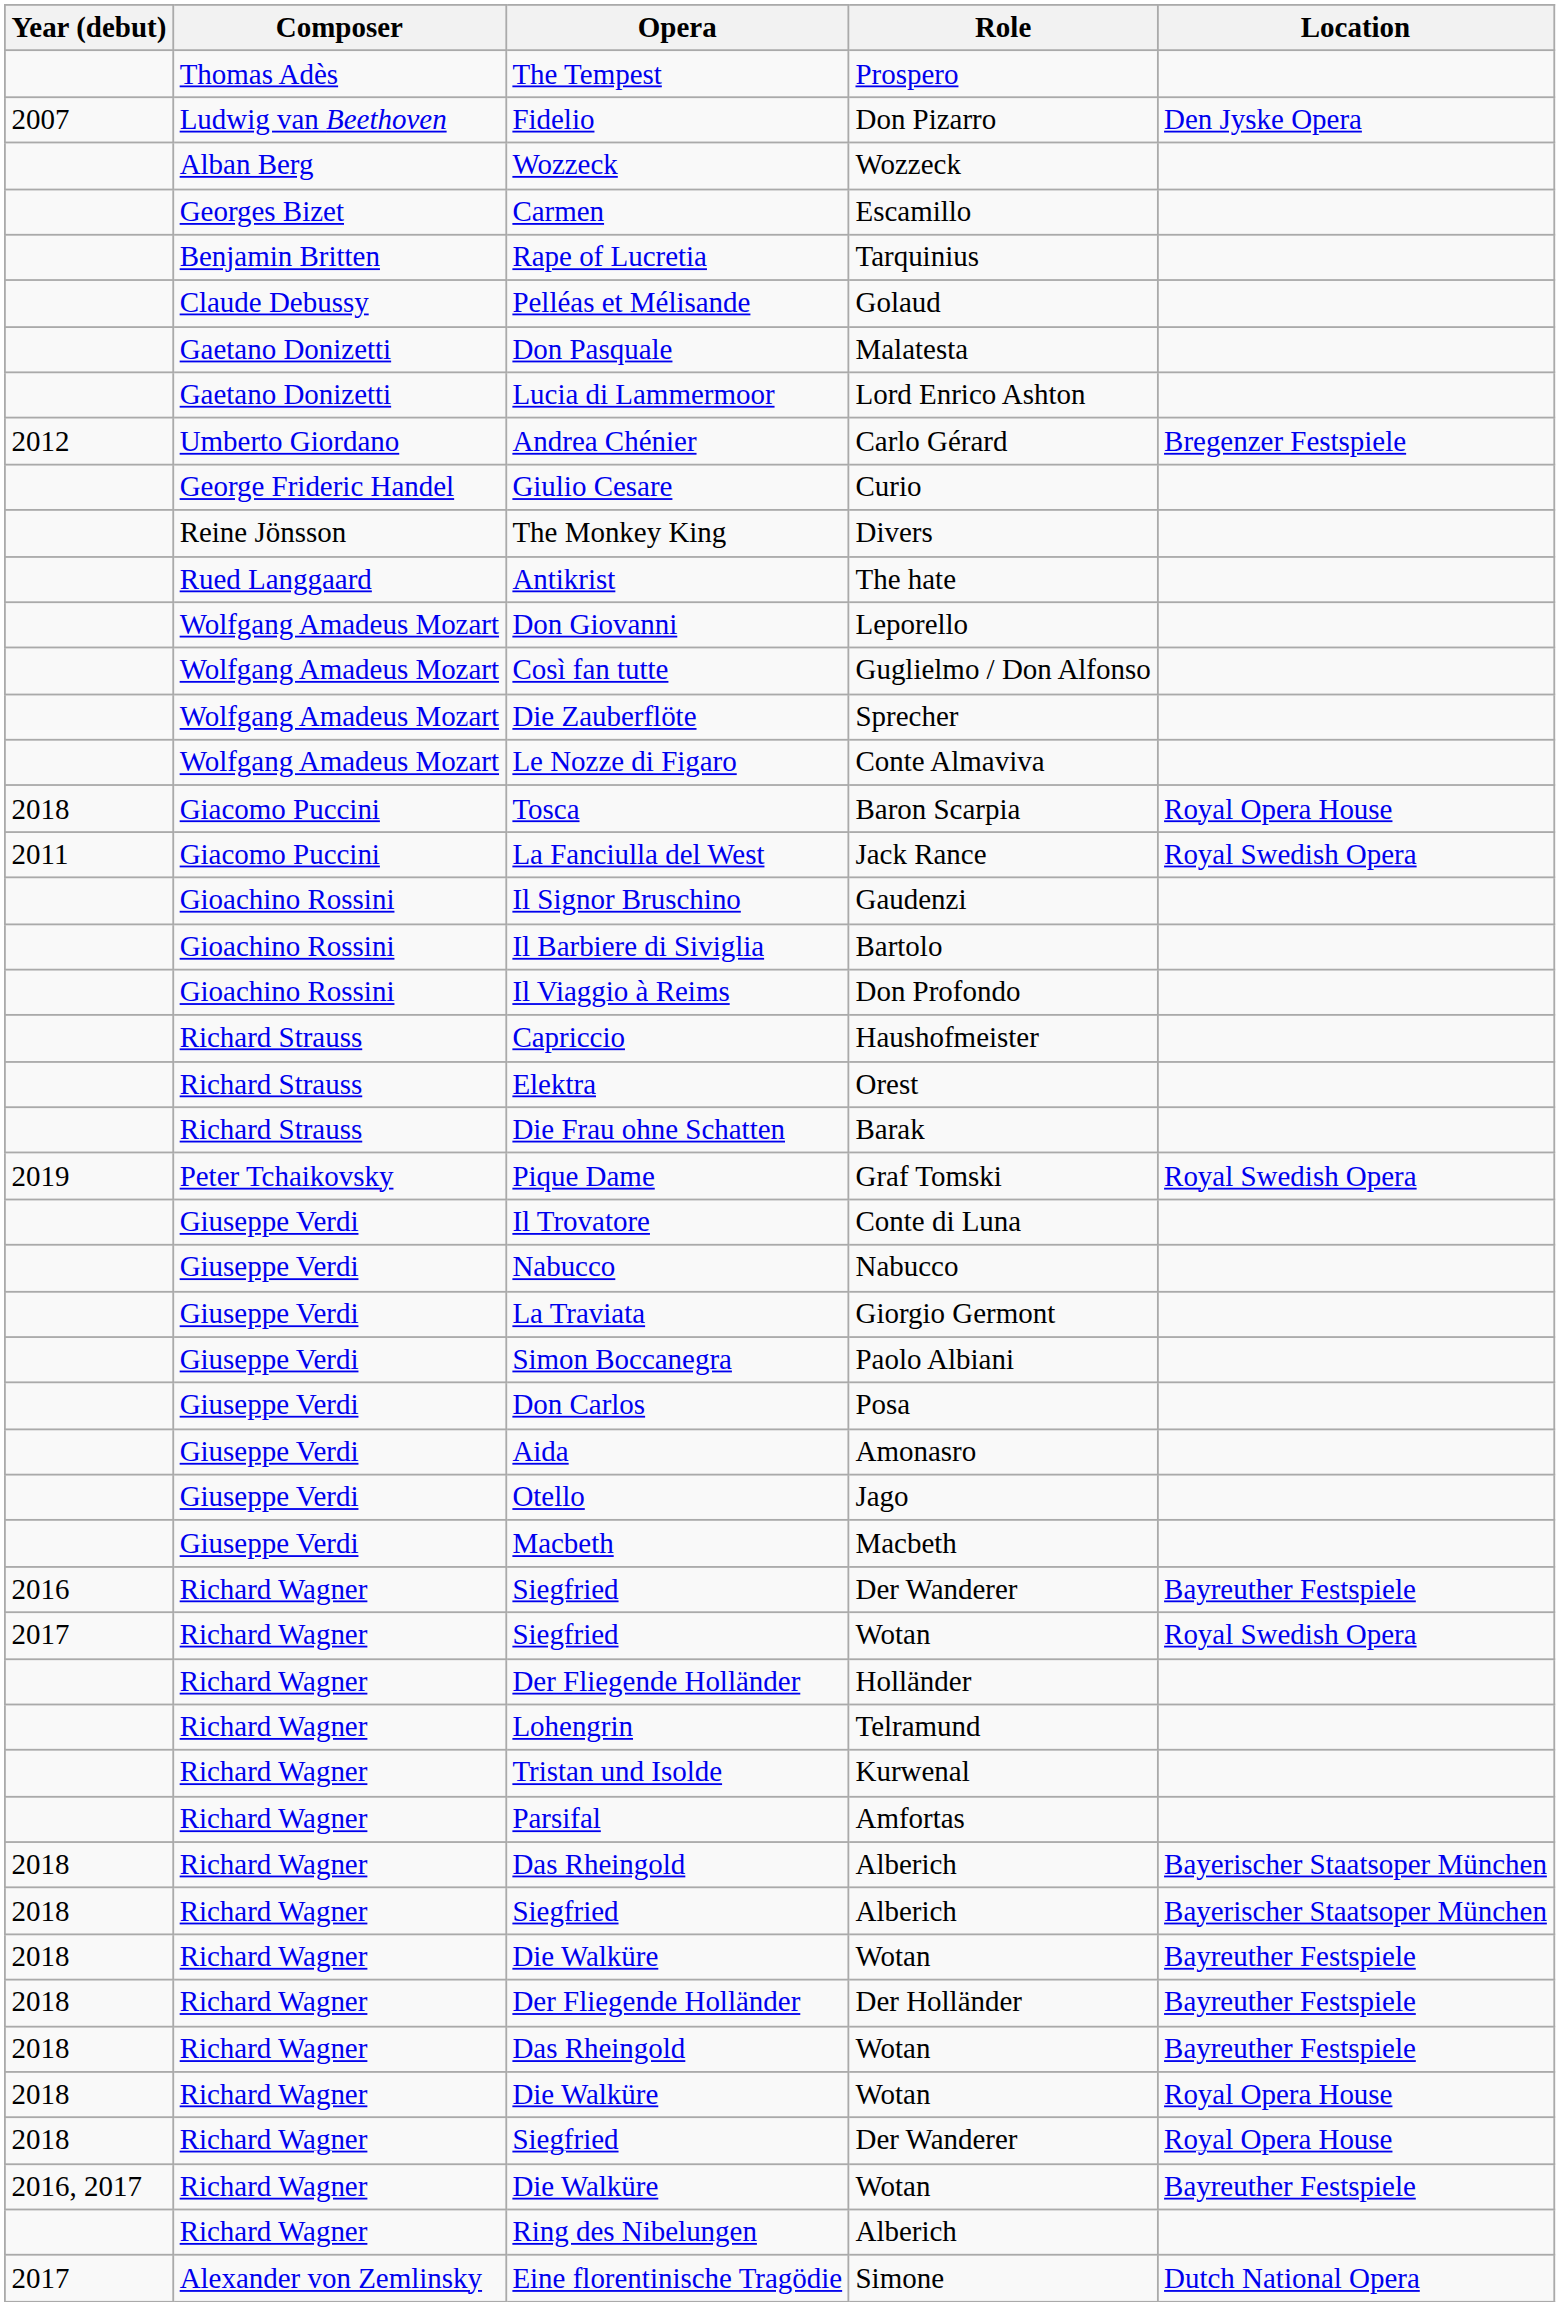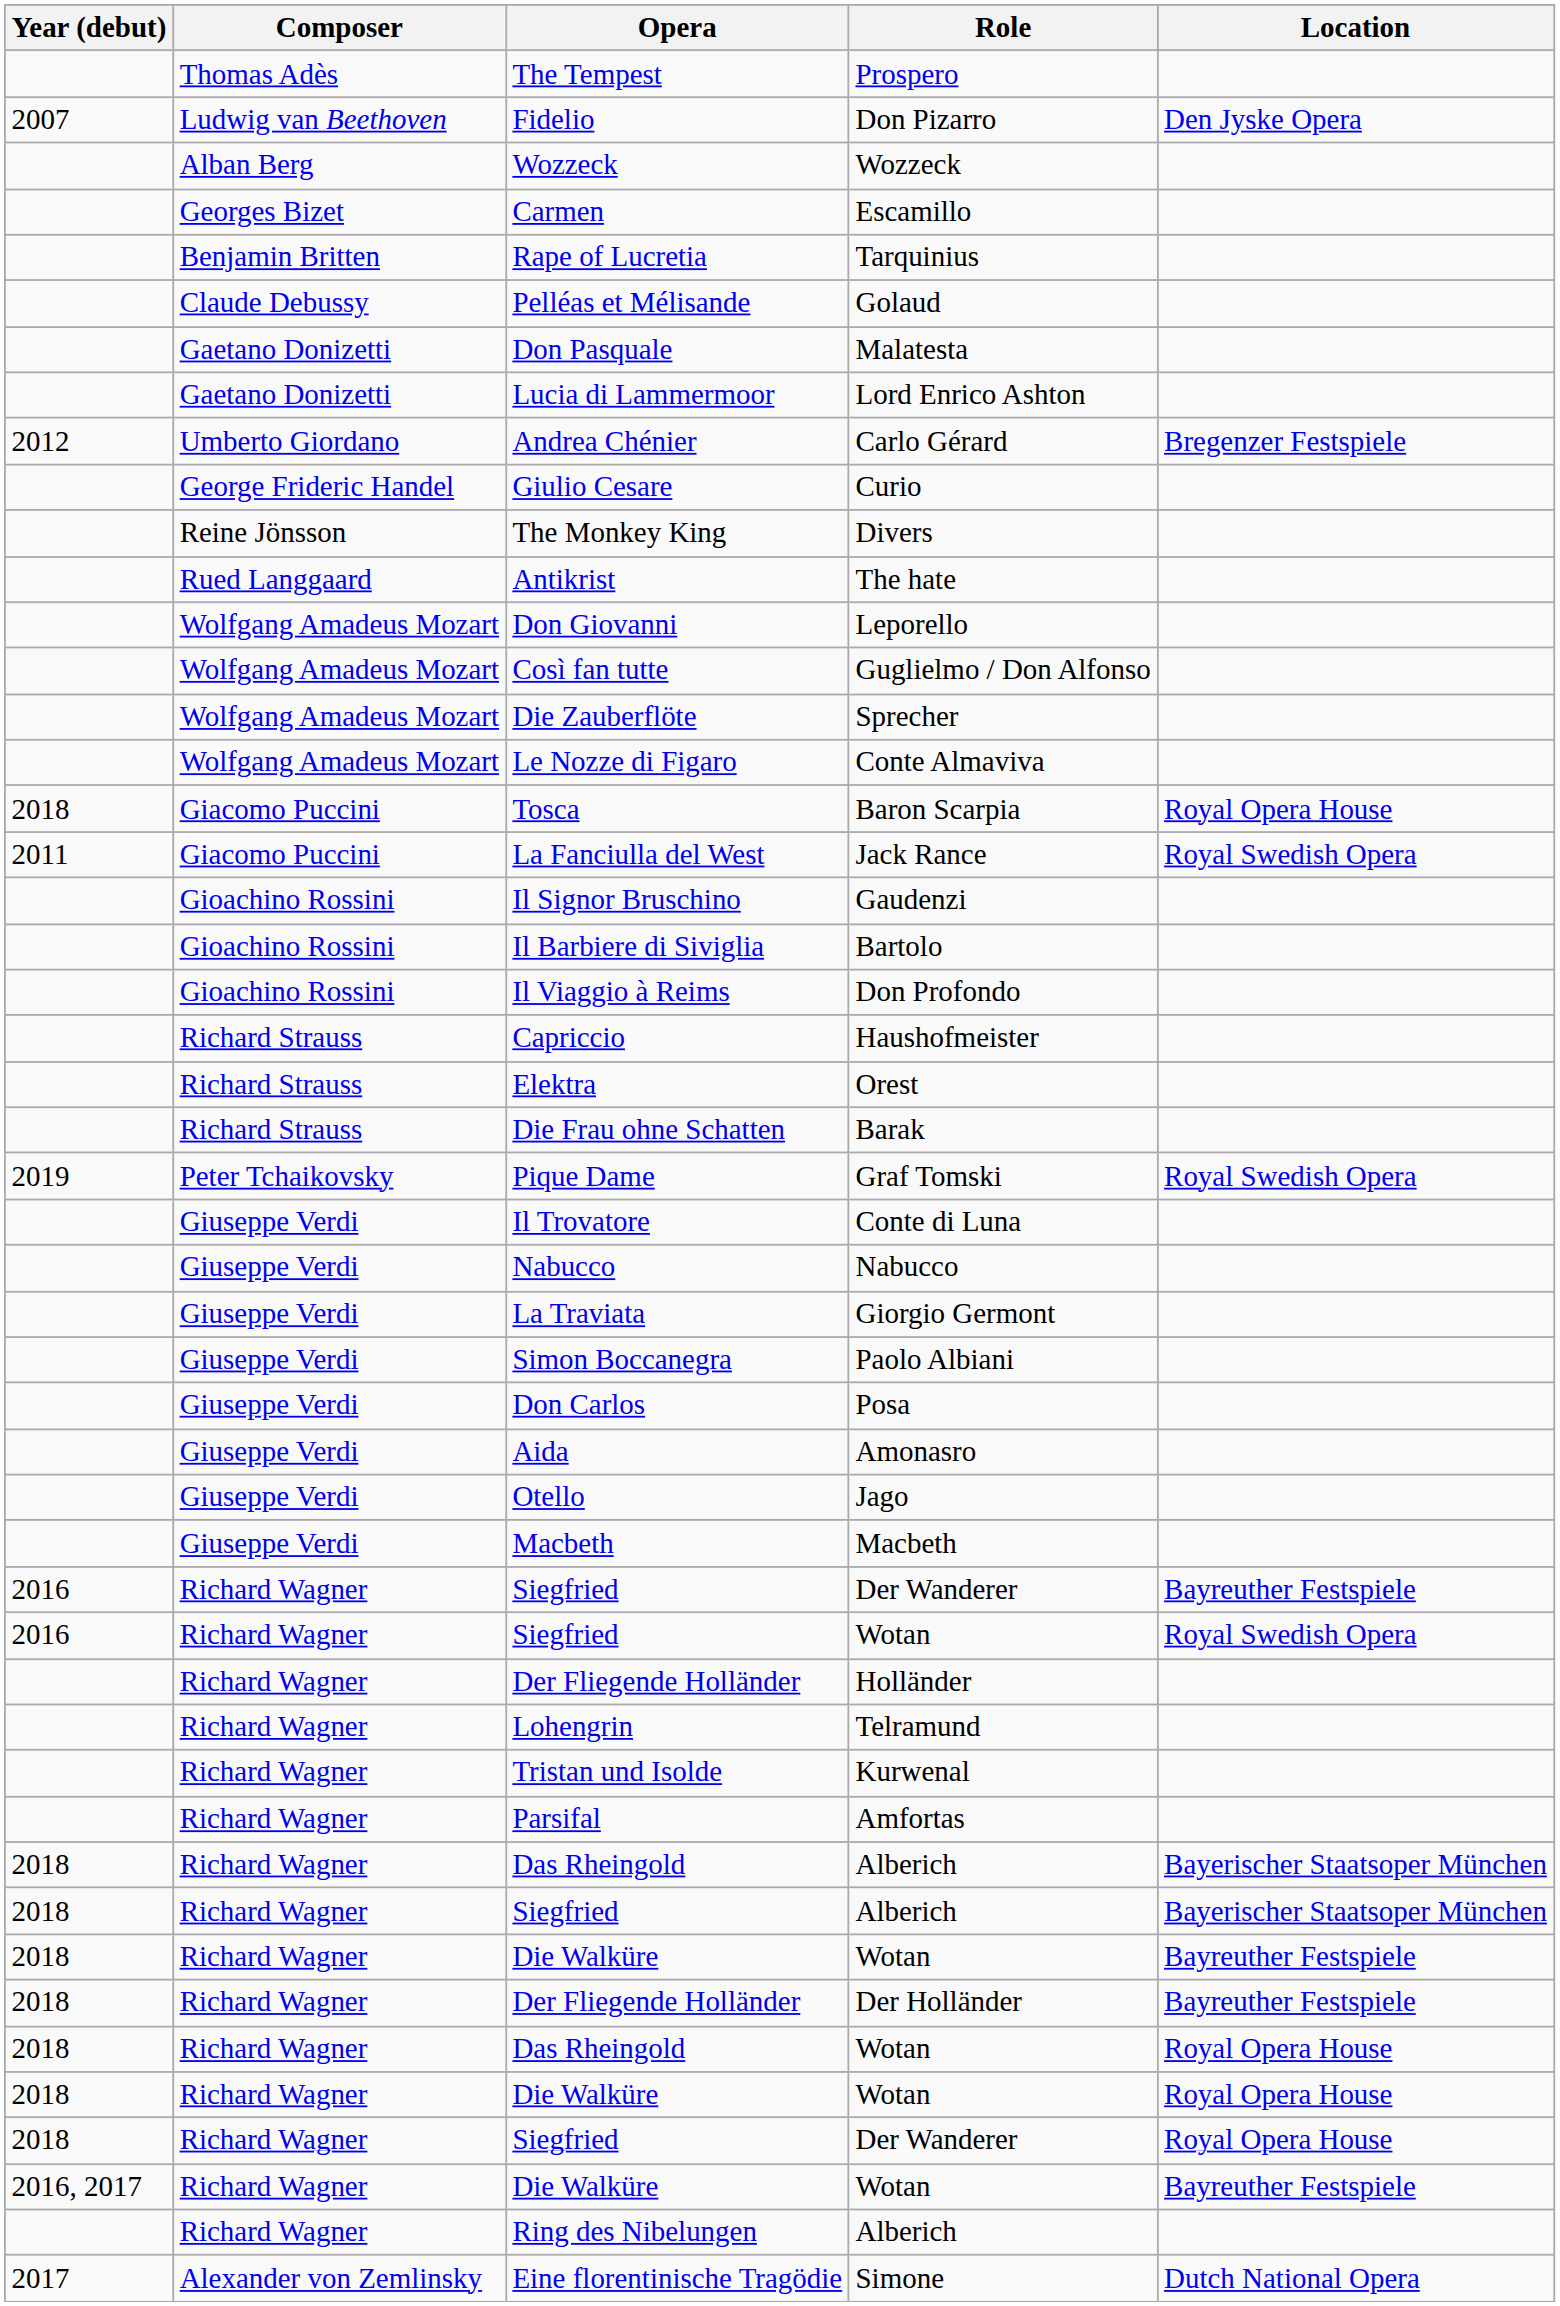Siegfried / Wotan | Year (debut): 2017 -> 2016
Das Rheingold / Wotan | Location: Bayreuther Festspiele -> Royal Opera House
